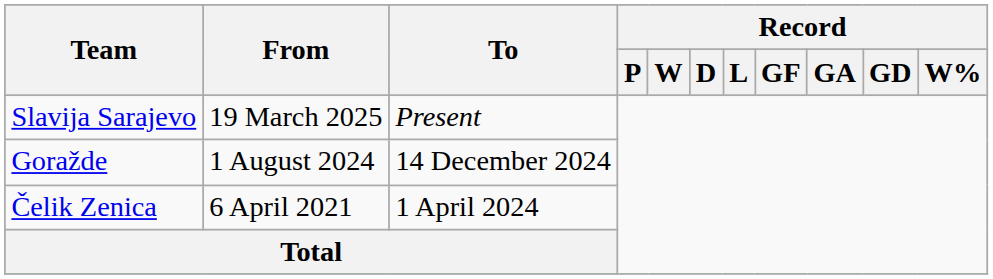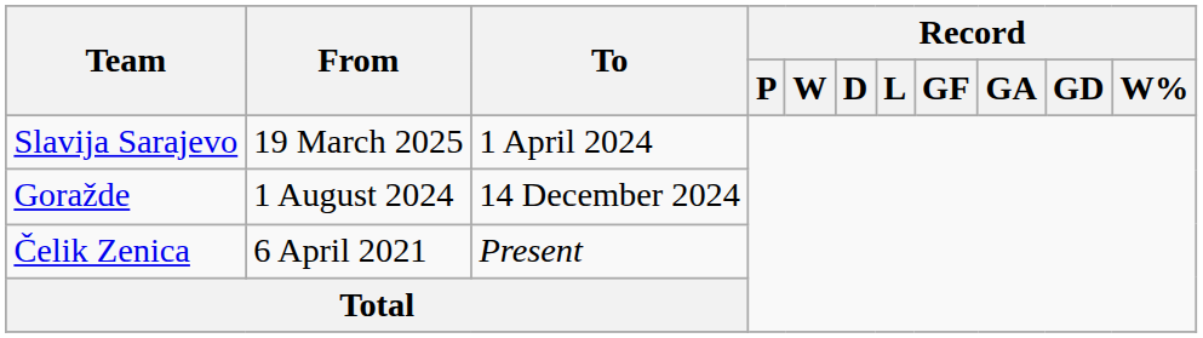Slavija Sarajevo | To: Present -> 1 April 2024
Čelik Zenica | To: 1 April 2024 -> Present
